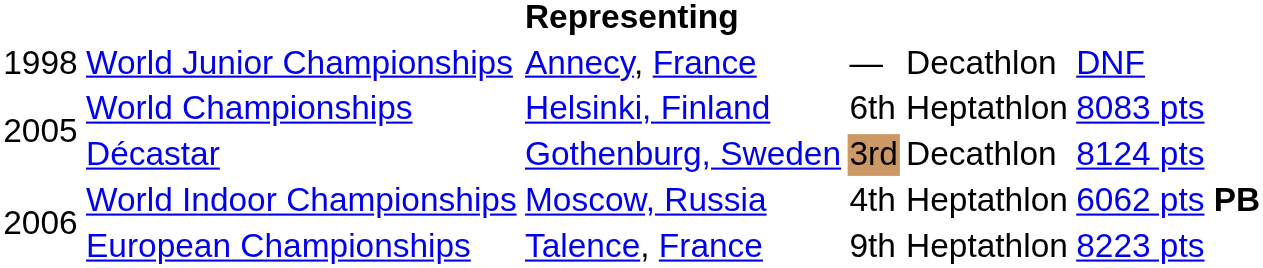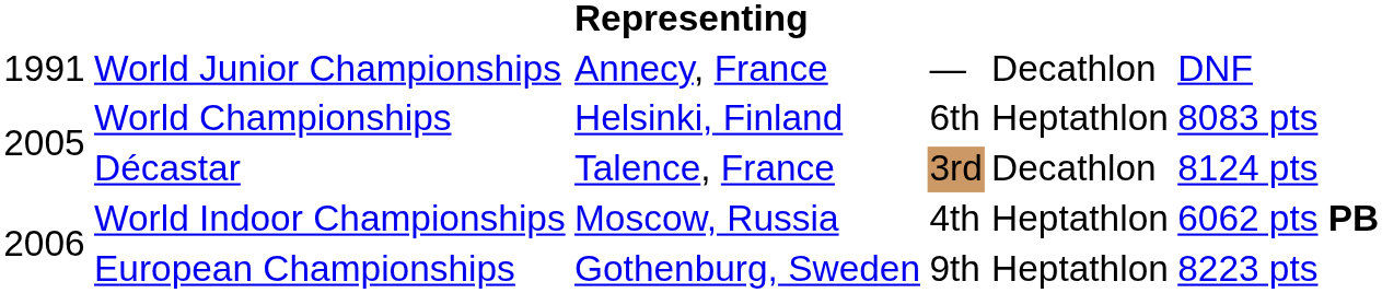World Junior Championships | column 1: 1998 -> 1991
Décastar | column 3: Gothenburg, Sweden -> Talence, France
European Championships | column 3: Talence, France -> Gothenburg, Sweden
